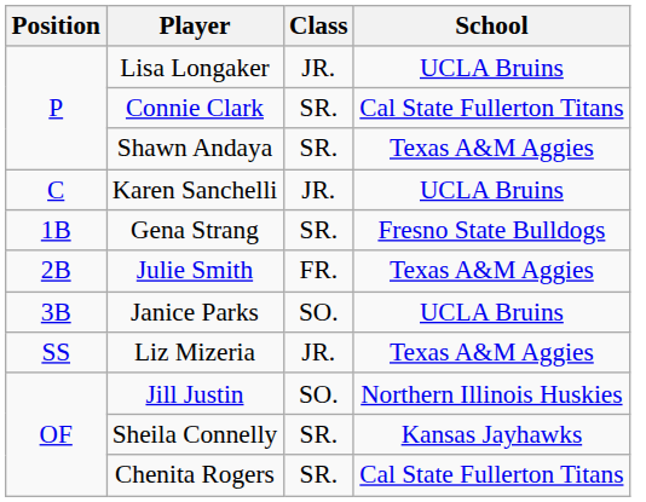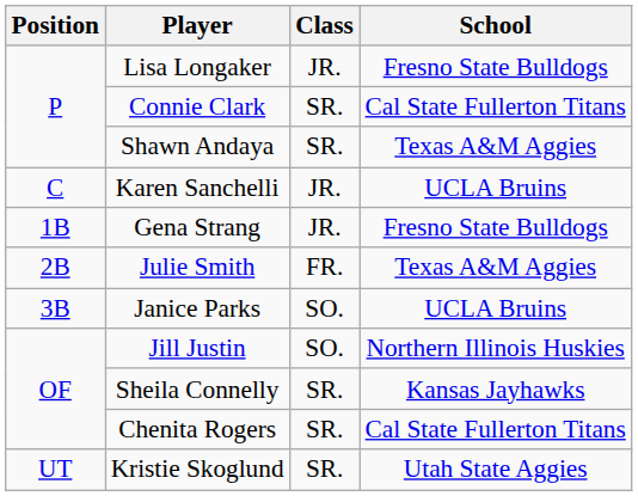Lisa Longaker | School: UCLA Bruins -> Fresno State Bulldogs
Gena Strang | Class: SR. -> JR.
- row: SS | Liz Mizeria | JR. | Texas A&M Aggies
+ row: UT | Kristie Skoglund | SR. | Utah State Aggies
